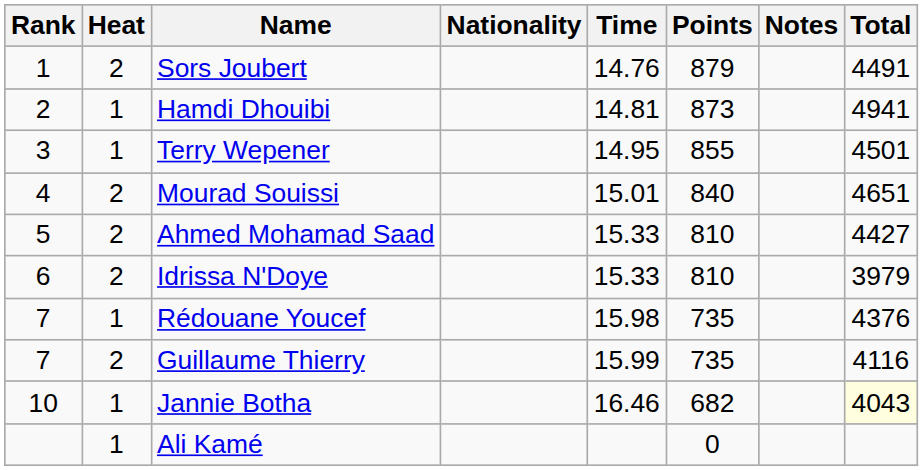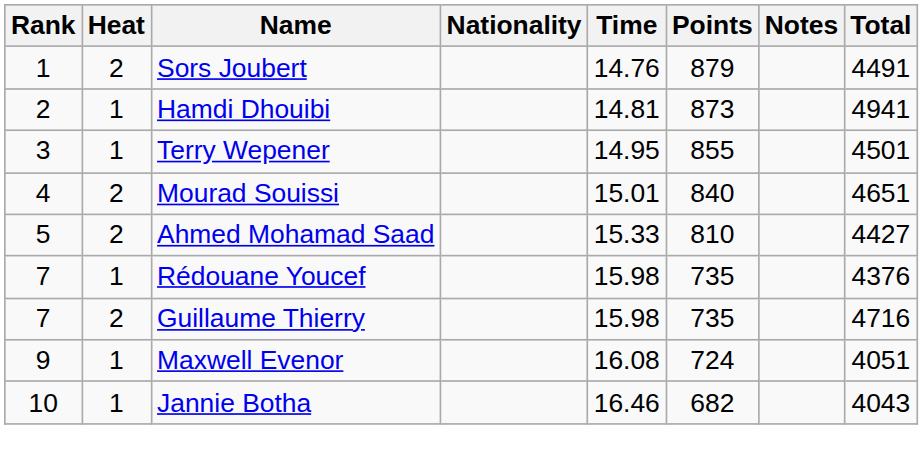- row: 6 | 2 | Idrissa N'Doye | 15.33 | 810 | 3979
Guillaume Thierry | Time: 15.99 -> 15.98
Guillaume Thierry | Total: 4116 -> 4716
+ row: 9 | 1 | Maxwell Evenor | 16.08 | 724 | 4051
Jannie Botha | Total: lightyellow background -> no background
- row: 1 | Ali Kamé | 0
